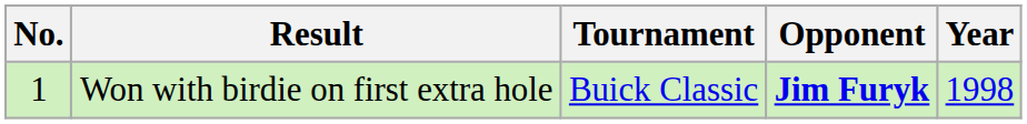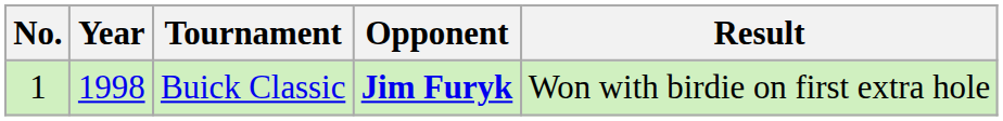columns swapped: Year <-> Result
